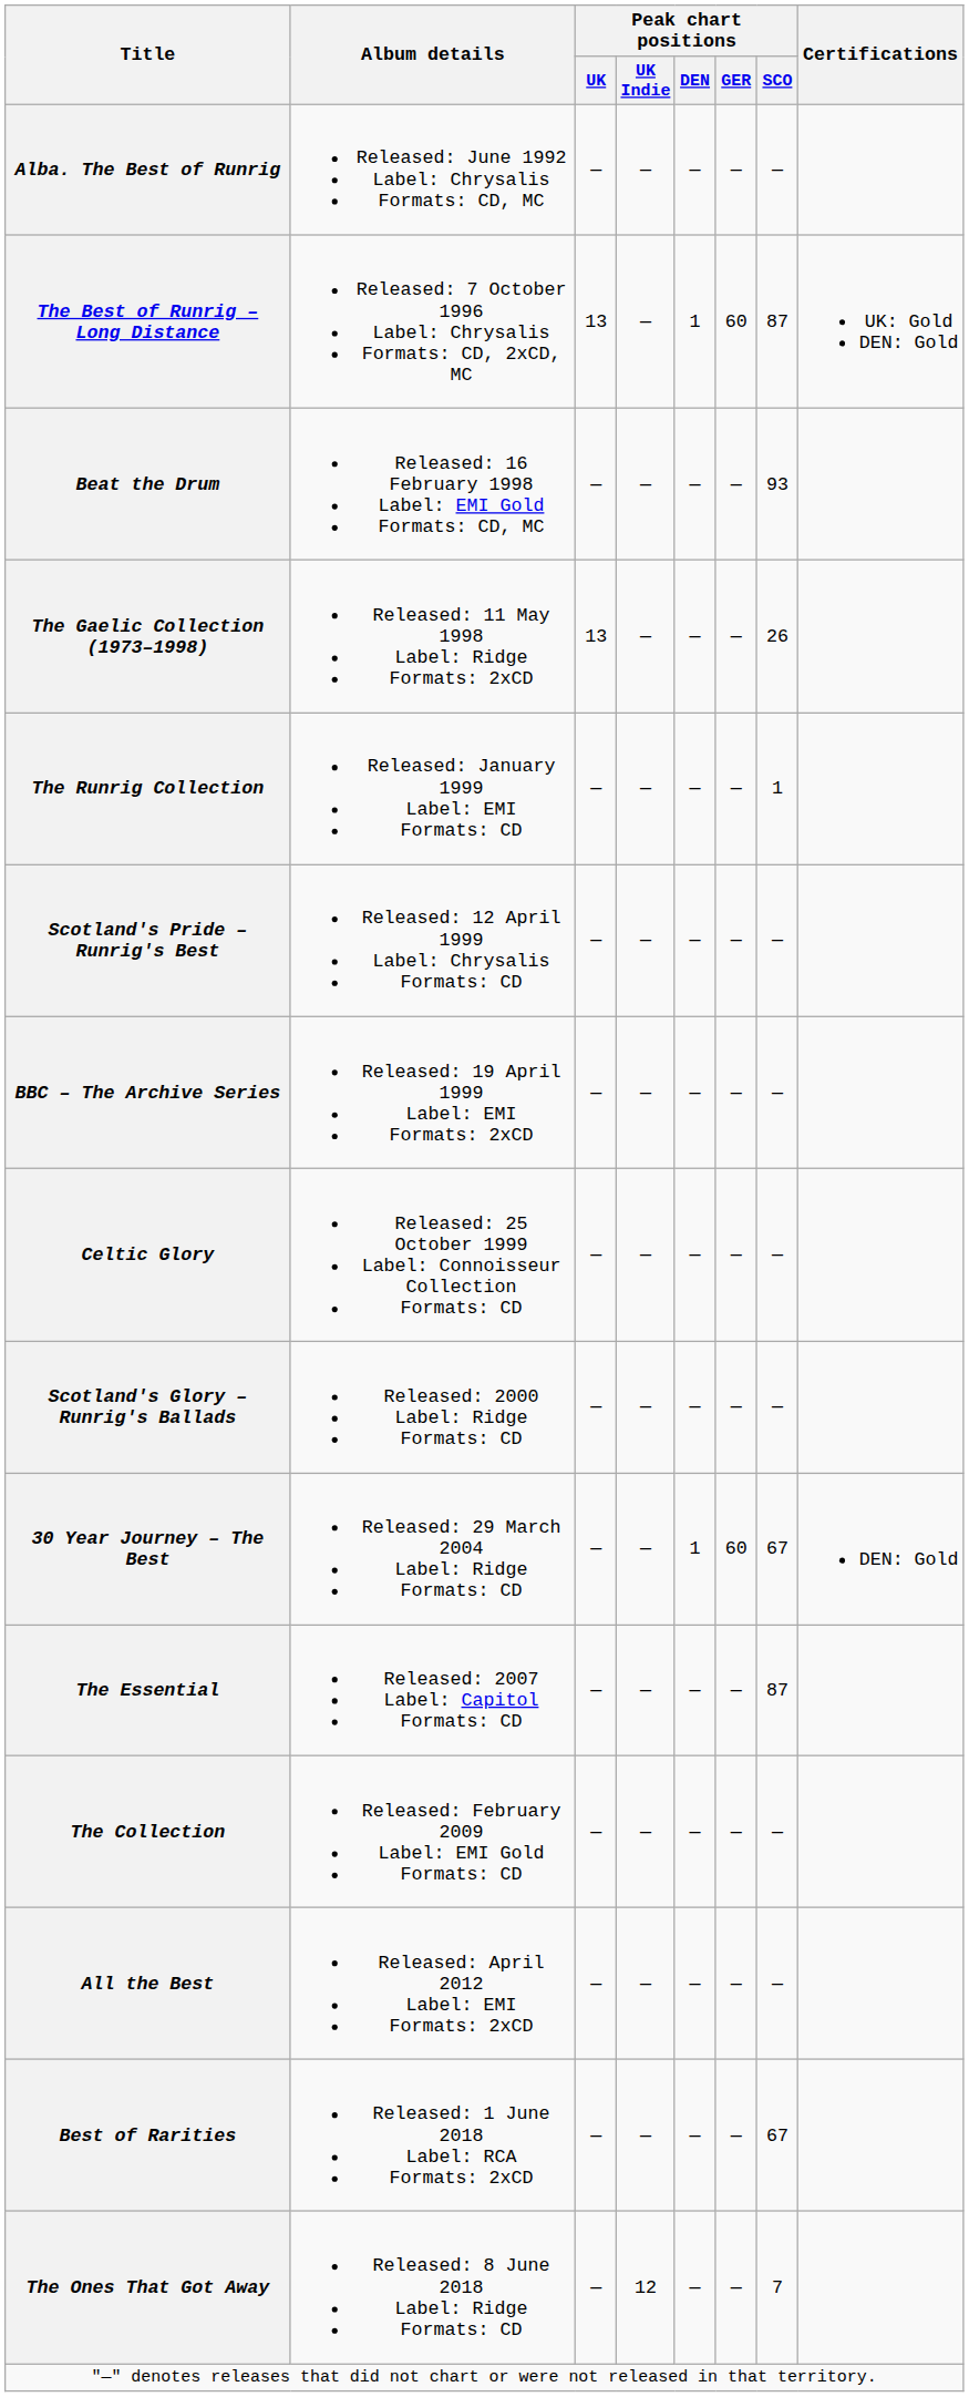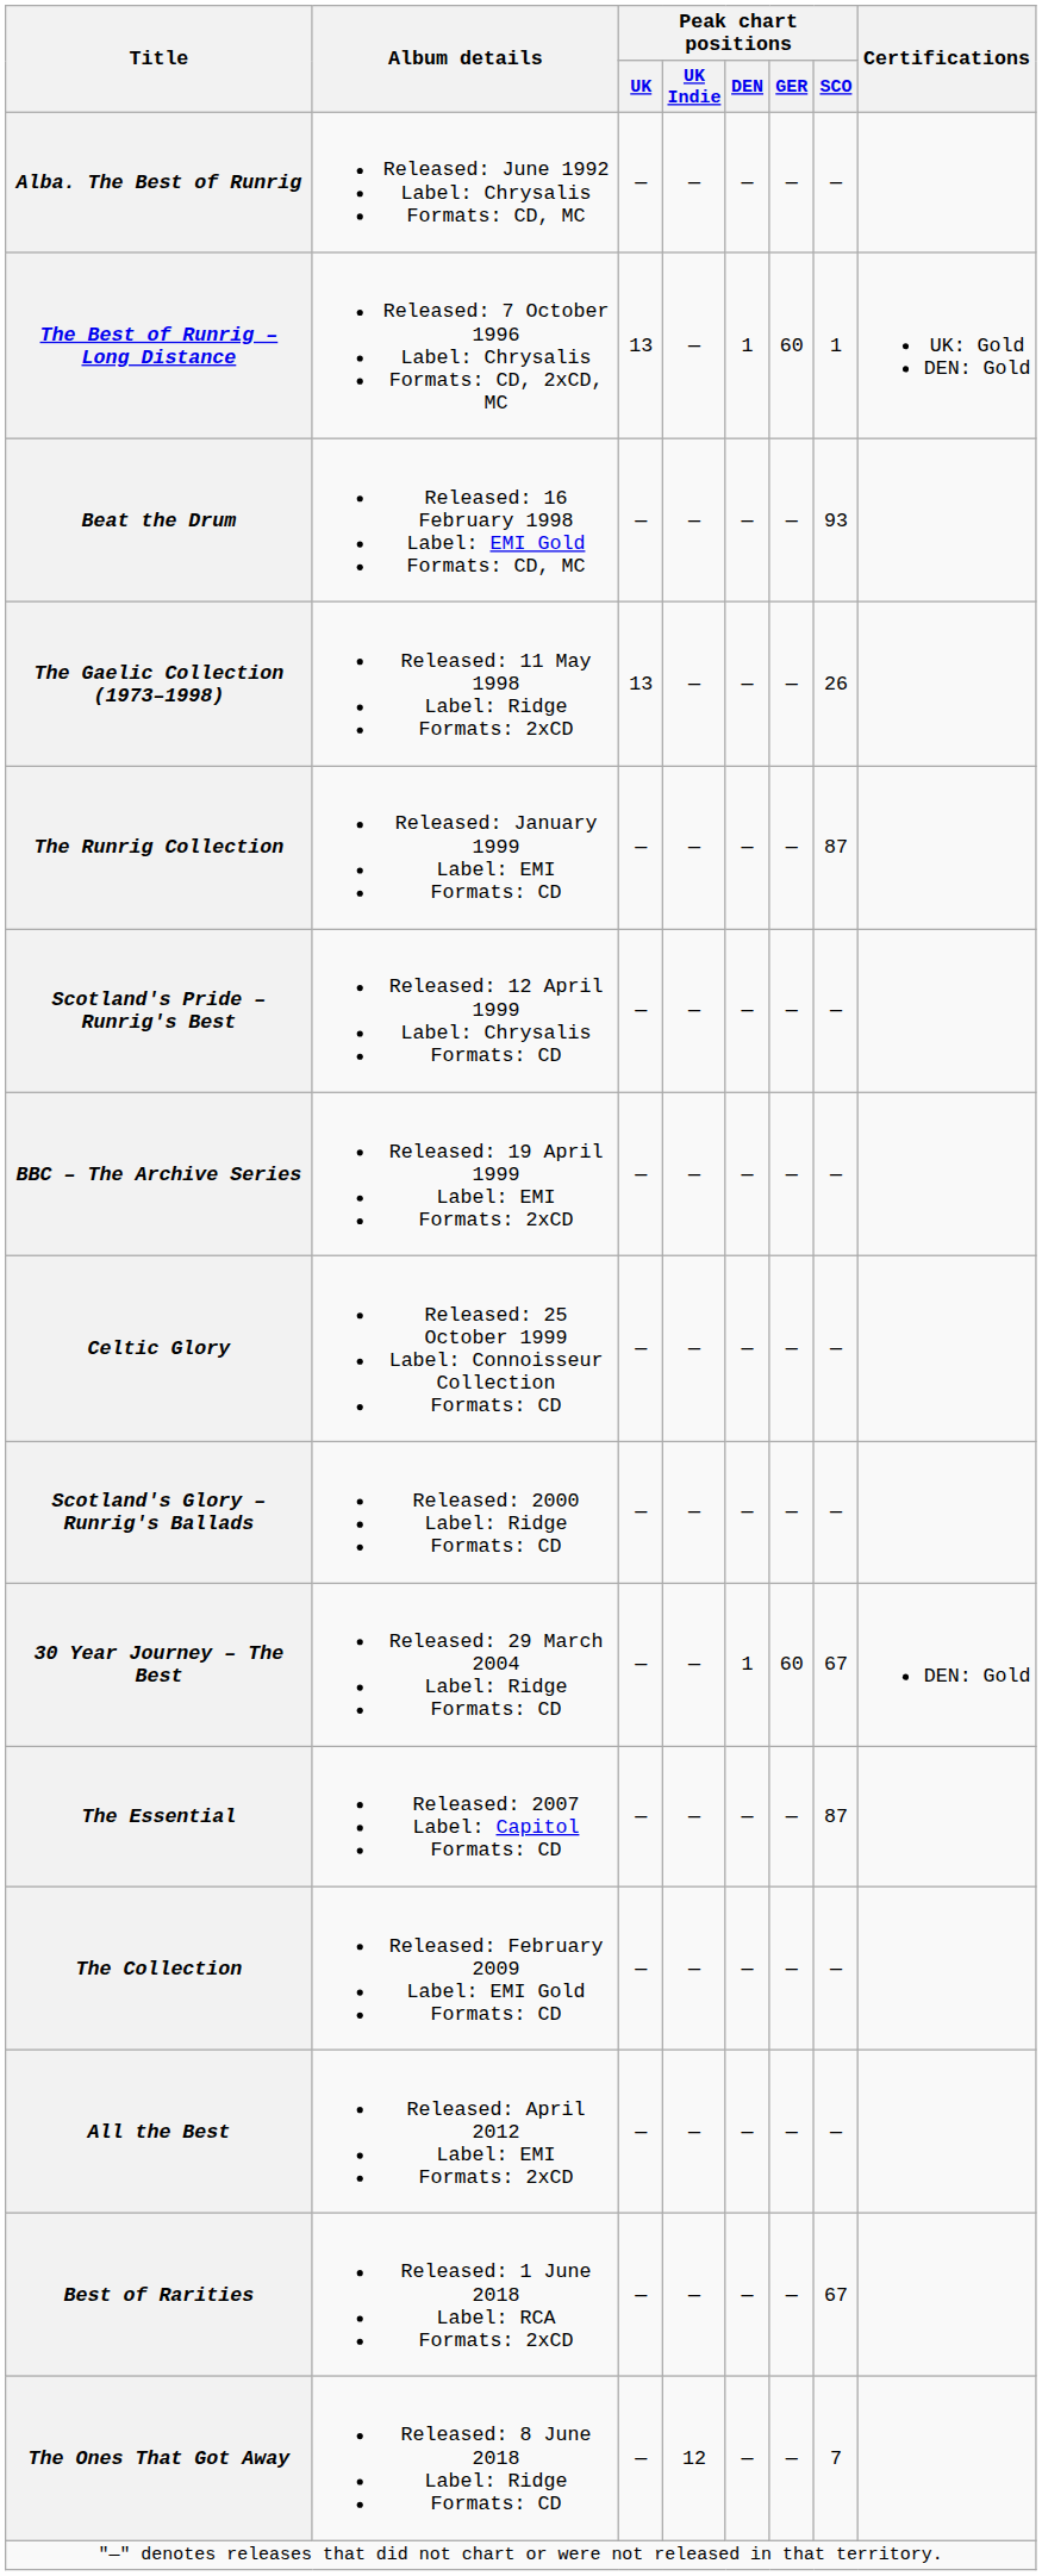The Best of Runrig – Long Distance | Peak chart positions / SCO: 87 -> 1
The Runrig Collection | Peak chart positions / SCO: 1 -> 87
